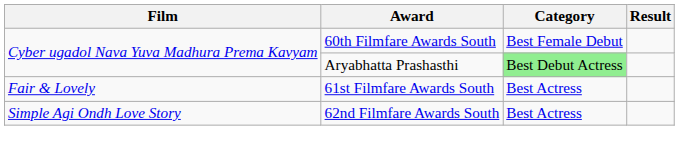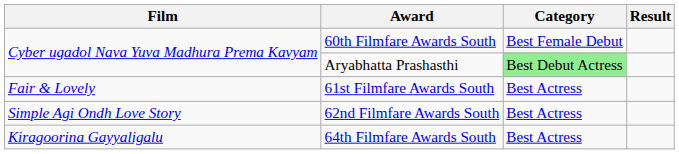+ row: Kiragoorina Gayyaligalu | 64th Filmfare Awards South | Best Actress
